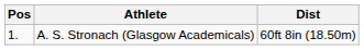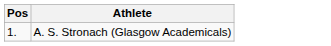- column: Dist | 60ft 8in (18.50m)
